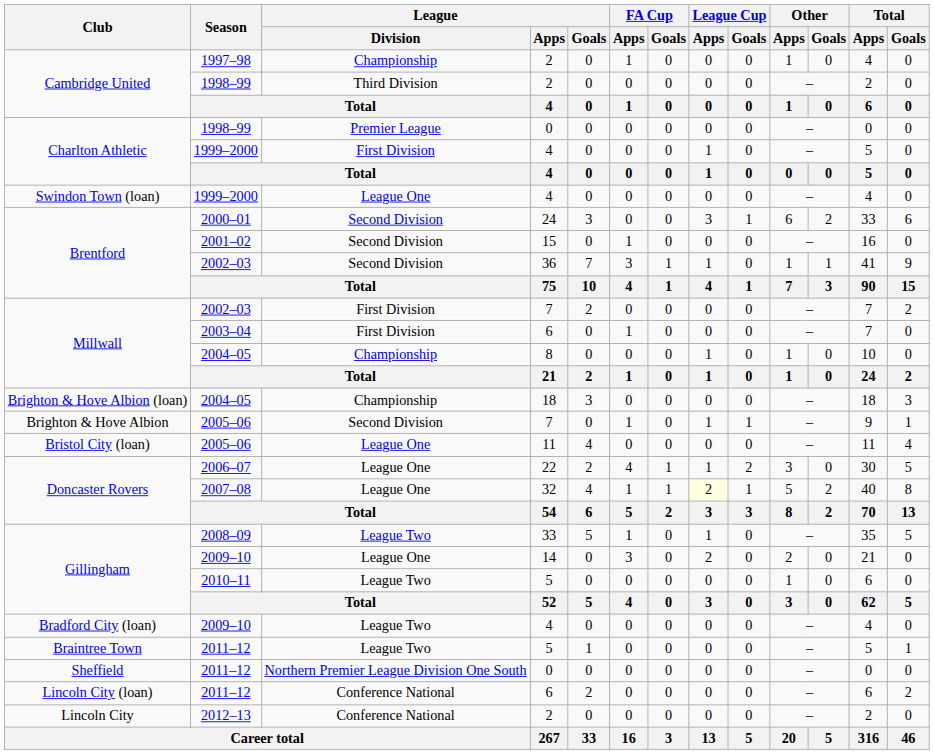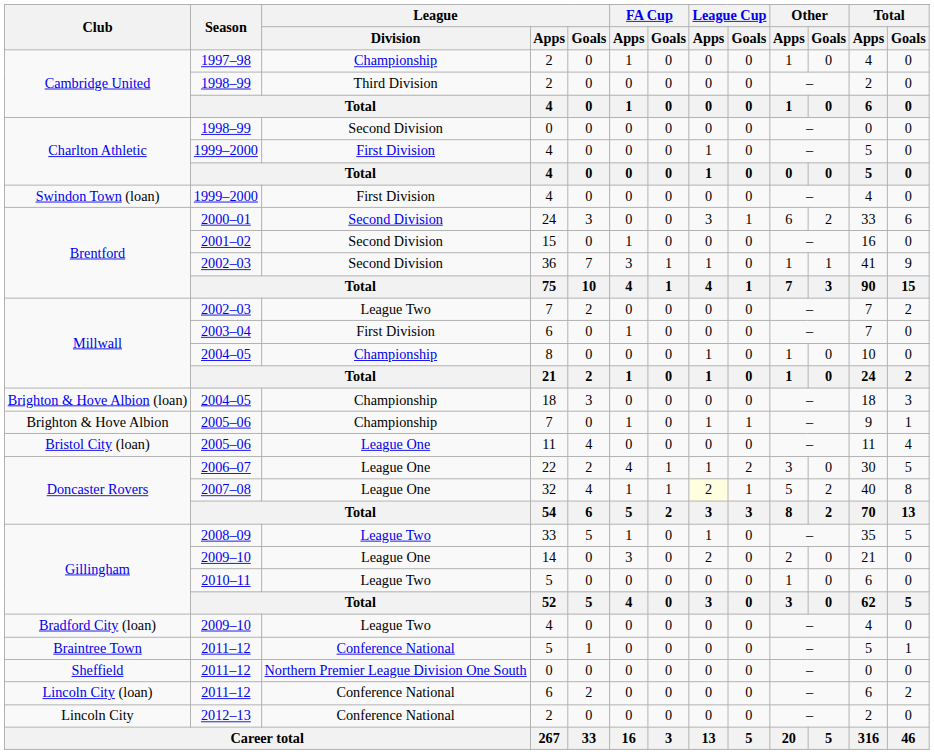Charlton Athletic / 1998–99 | League / Division: Premier League -> Second Division
Swindon Town (loan) / 1999–2000 | League / Division: League One -> First Division
Millwall / 2002–03 | League / Division: First Division -> League Two
Brighton & Hove Albion / 2005–06 | League / Division: Second Division -> Championship
Braintree Town / 2011–12 | League / Division: League Two -> Conference National
